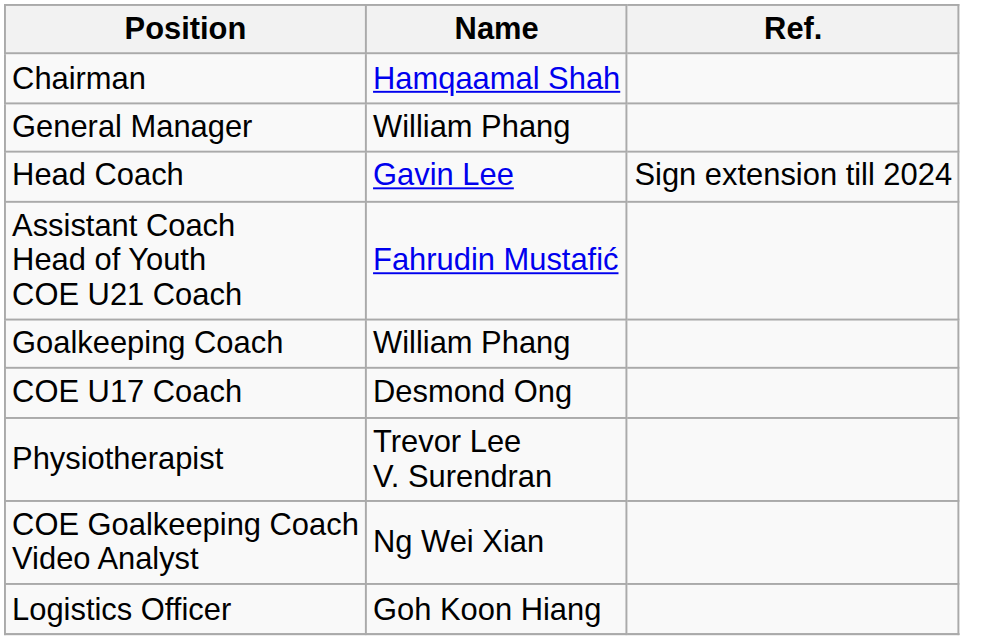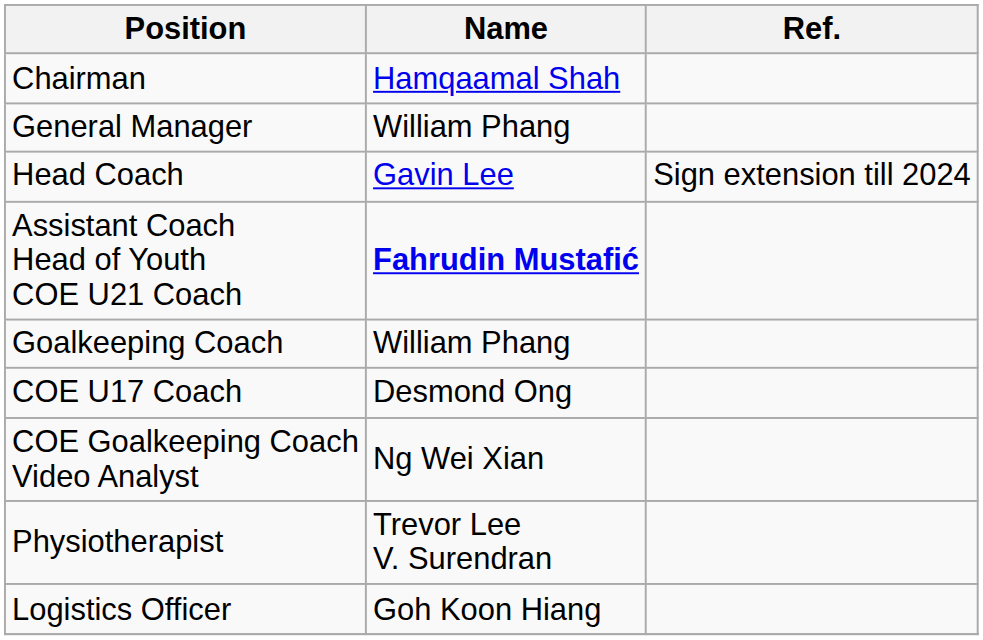Assistant Coach Head of Youth COE U21 Coach | Name: normal -> bold
rows swapped: COE Goalkeeping Coach Video Analyst <-> Physiotherapist
